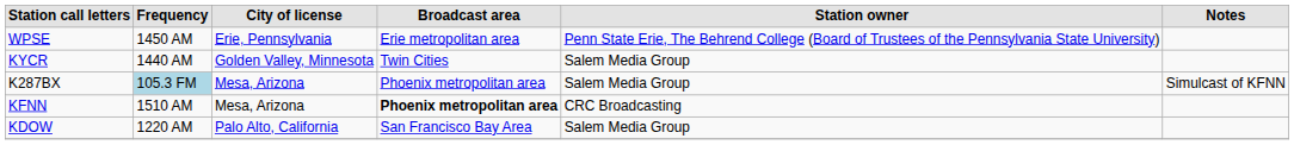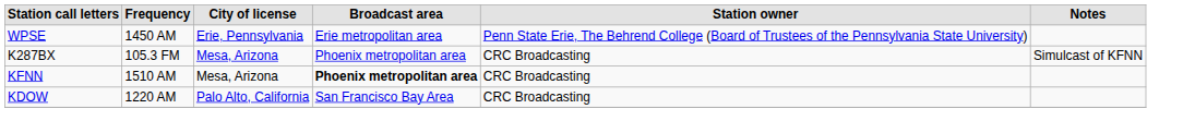- row: KYCR | 1440 AM | Golden Valley, Minnesota | Twin Cities | Salem Media Group
K287BX | Frequency: lightblue background -> no background
K287BX | Station owner: Salem Media Group -> CRC Broadcasting
KDOW | Station owner: Salem Media Group -> CRC Broadcasting
